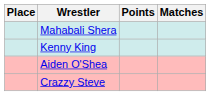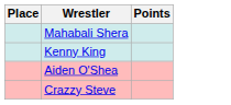- column: Matches
